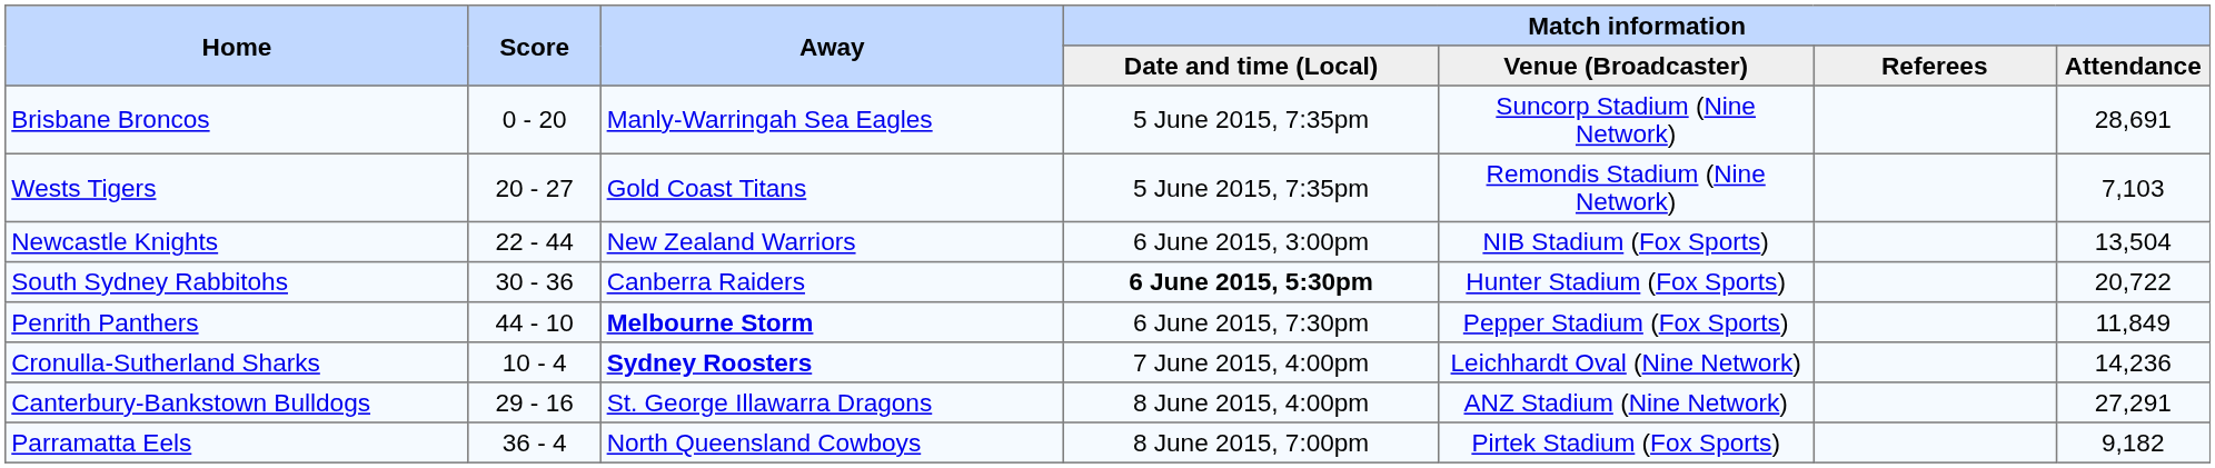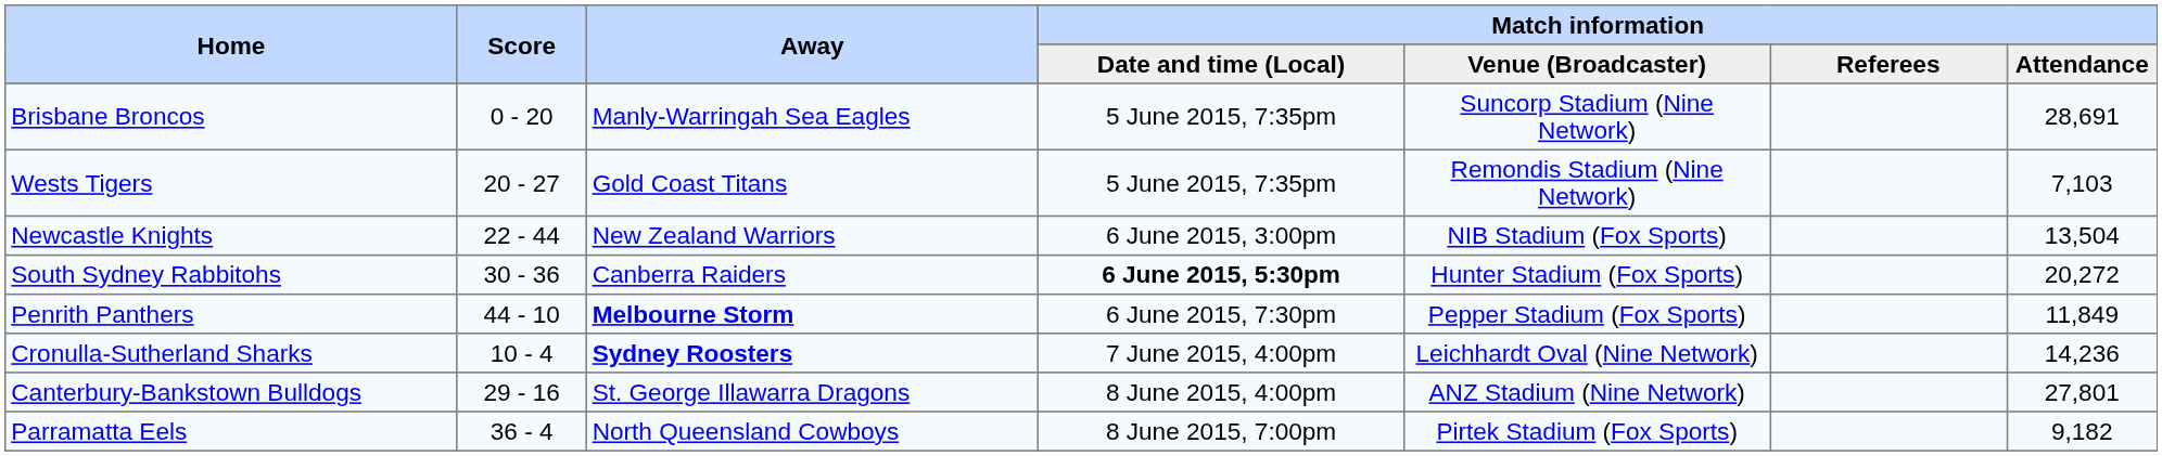South Sydney Rabbitohs | Match information / Attendance: 20,722 -> 20,272
Canterbury-Bankstown Bulldogs | Match information / Attendance: 27,291 -> 27,801
